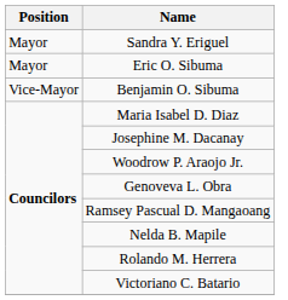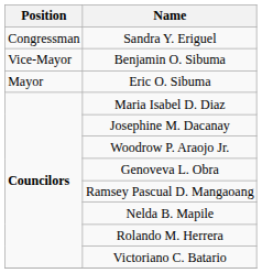Sandra Y. Eriguel | Position: Mayor -> Congressman
rows swapped: Eric O. Sibuma <-> Benjamin O. Sibuma
